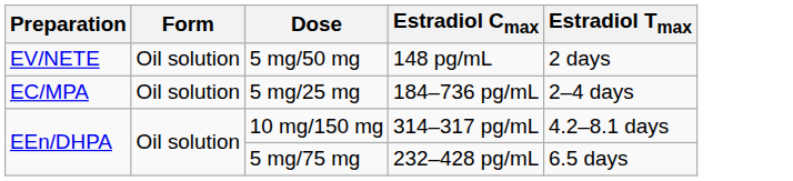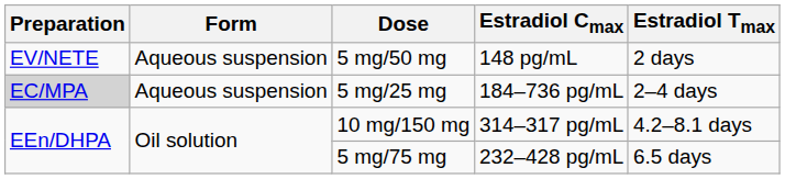5 mg/50 mg | Form: Oil solution -> Aqueous suspension
5 mg/25 mg | Preparation: no background -> lightgrey background
5 mg/25 mg | Form: Oil solution -> Aqueous suspension
